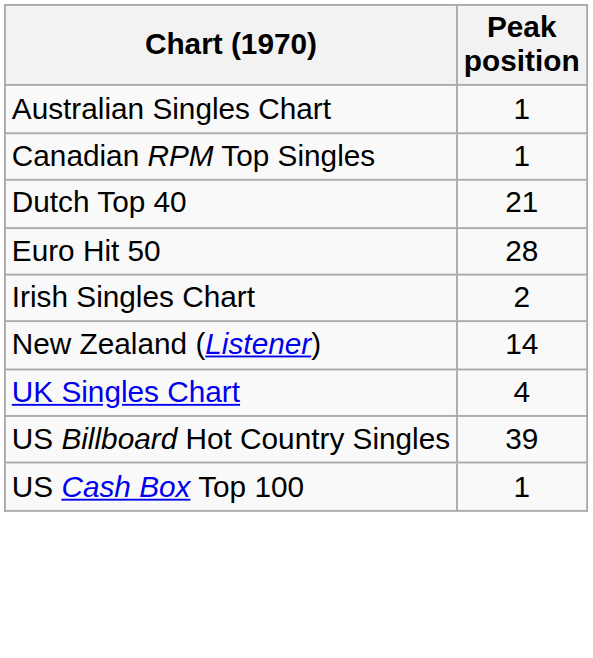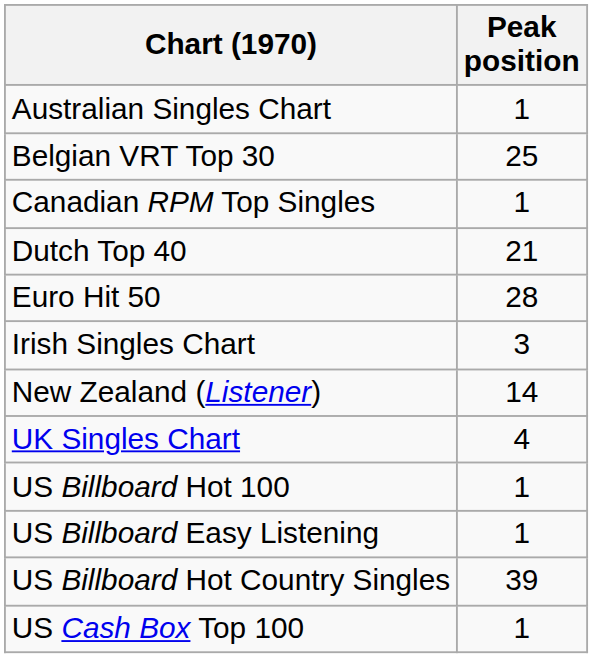+ row: Belgian VRT Top 30 | 25
Irish Singles Chart | Peak position: 2 -> 3
+ row: US Billboard Hot 100 | 1
+ row: US Billboard Easy Listening | 1
